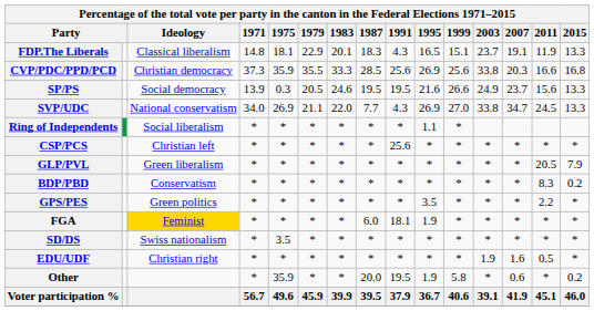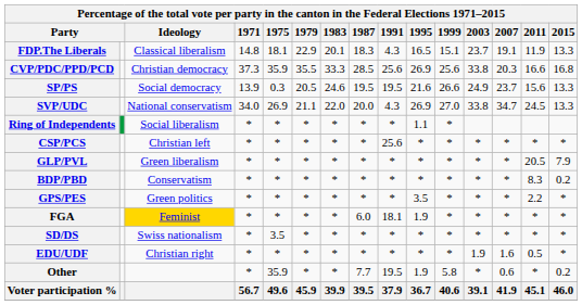SVP/UDC | 1987: 7.7 -> 20.0
Other | 1987: 20.0 -> 7.7
